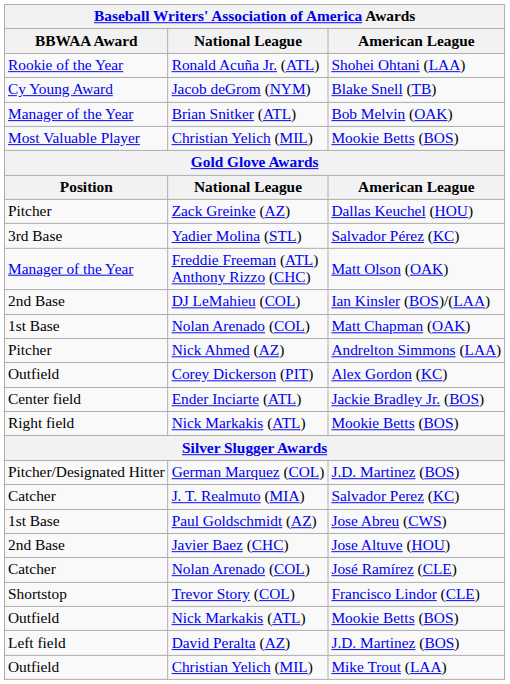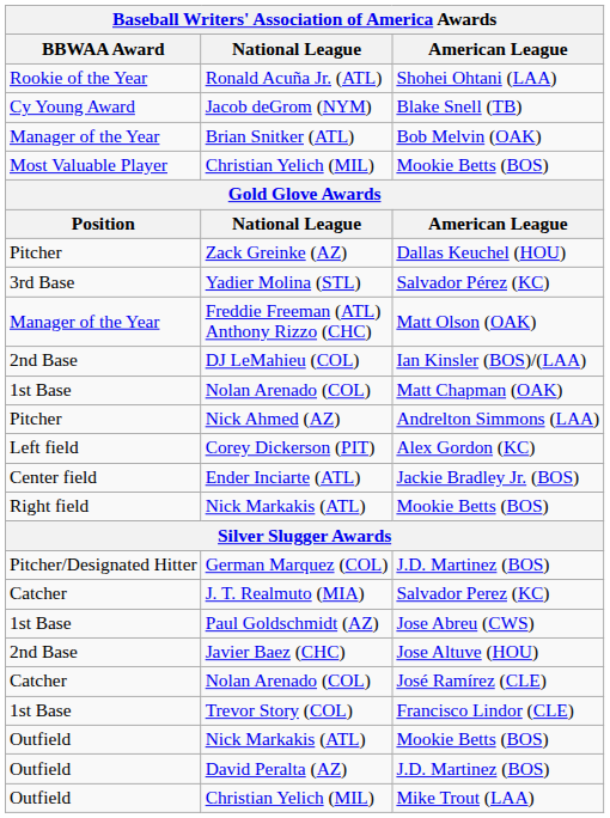Corey Dickerson (PIT) | BBWAA Award: Outfield -> Left field
Trevor Story (COL) | BBWAA Award: Shortstop -> 1st Base
David Peralta (AZ) | BBWAA Award: Left field -> Outfield
